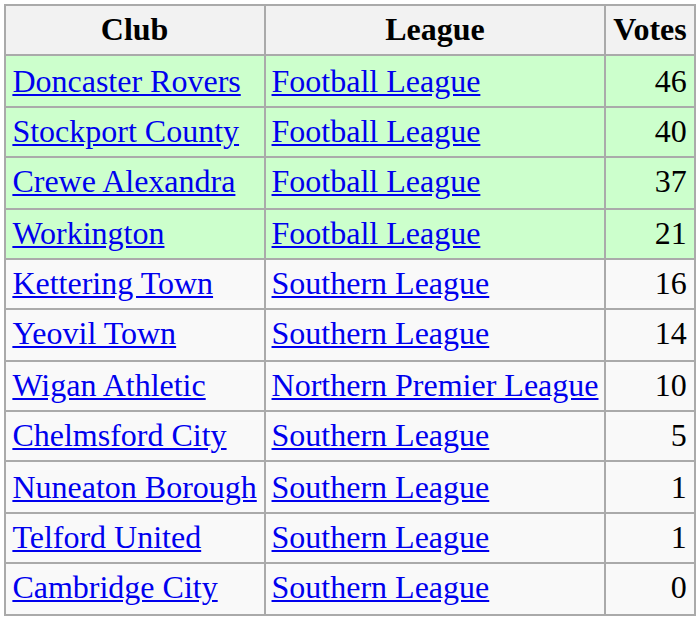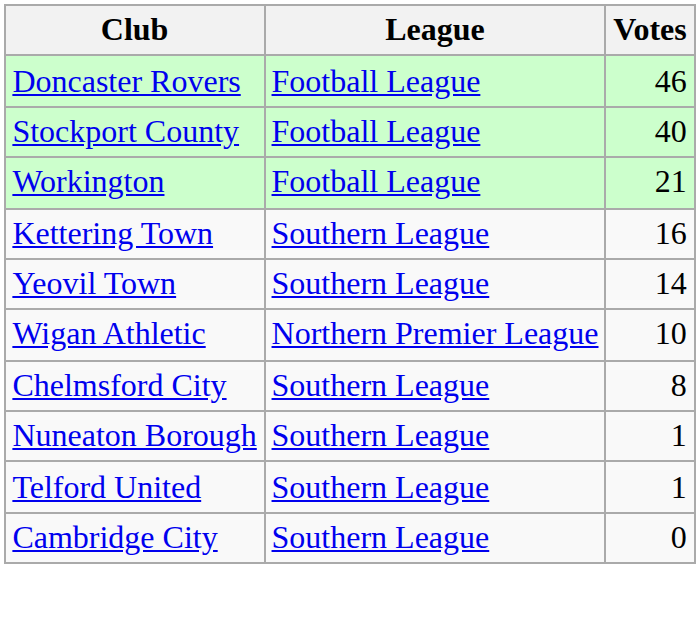- row: Crewe Alexandra | Football League | 37
Chelmsford City | Votes: 5 -> 8
